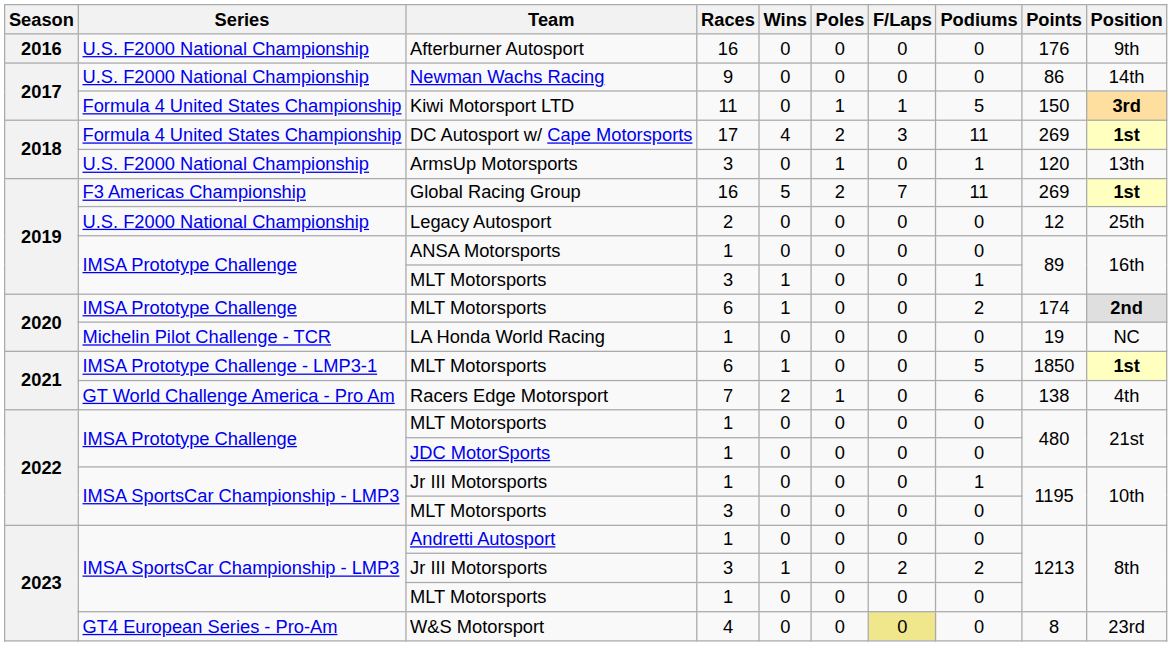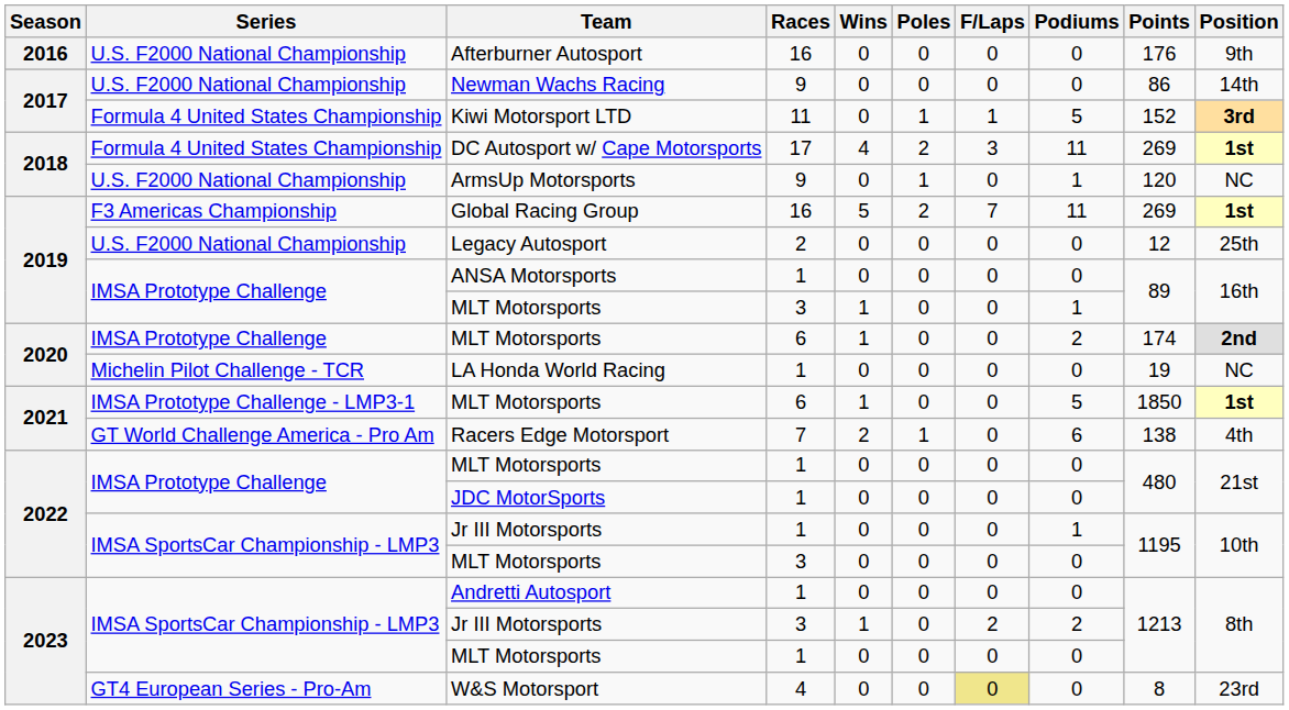Kiwi Motorsport LTD | Points: 150 -> 152
ArmsUp Motorsports | Races: 3 -> 9
ArmsUp Motorsports | Position: 13th -> NC
